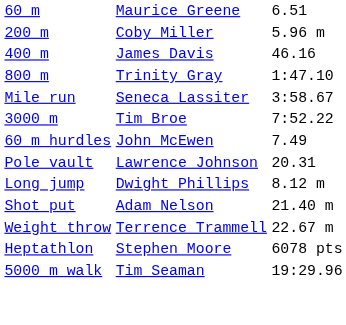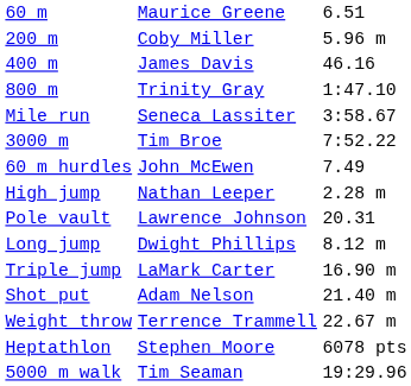+ row: High jump | Nathan Leeper | 2.28 m
+ row: Triple jump | LaMark Carter | 16.90 m
